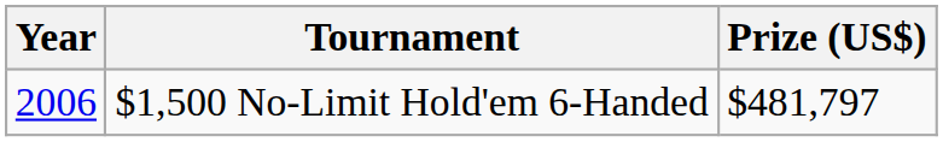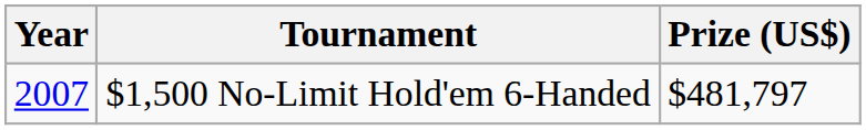$1,500 No-Limit Hold'em 6-Handed | Year: 2006 -> 2007
